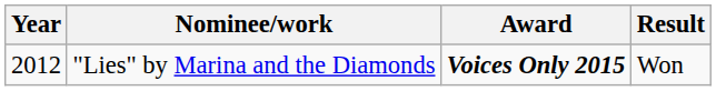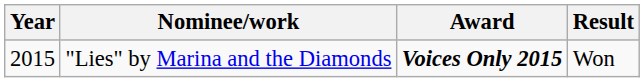"Lies" by Marina and the Diamonds | Year: 2012 -> 2015
